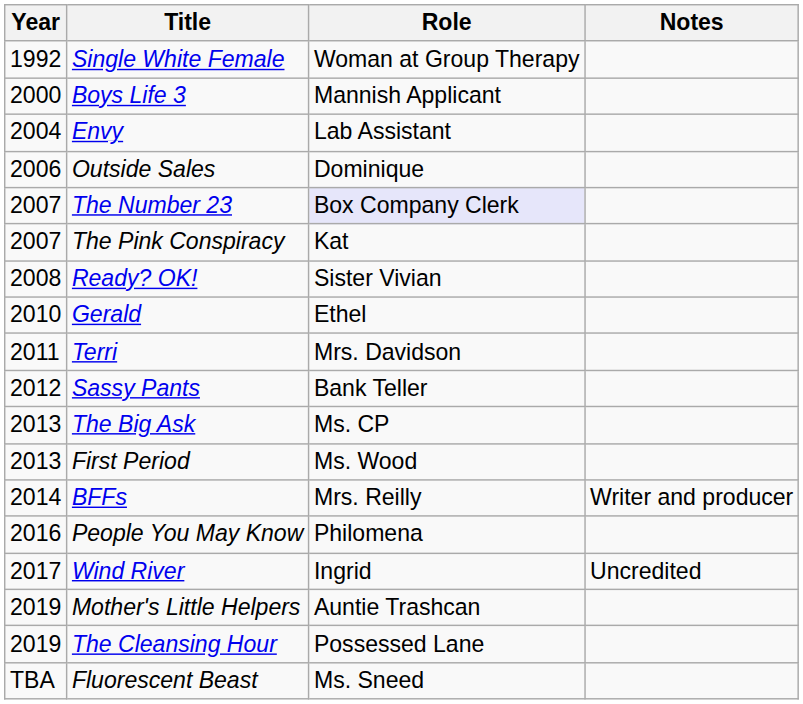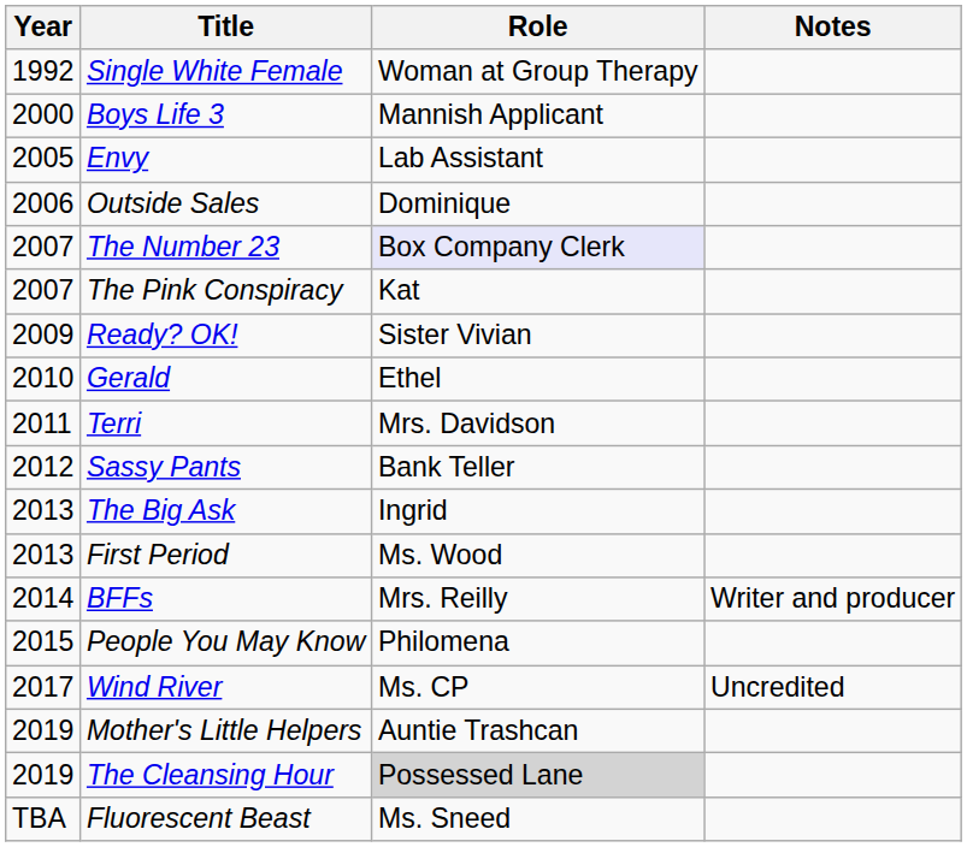Envy | Year: 2004 -> 2005
Ready? OK! | Year: 2008 -> 2009
The Big Ask | Role: Ms. CP -> Ingrid
People You May Know | Year: 2016 -> 2015
Wind River | Role: Ingrid -> Ms. CP
The Cleansing Hour | Role: no background -> lightgrey background
